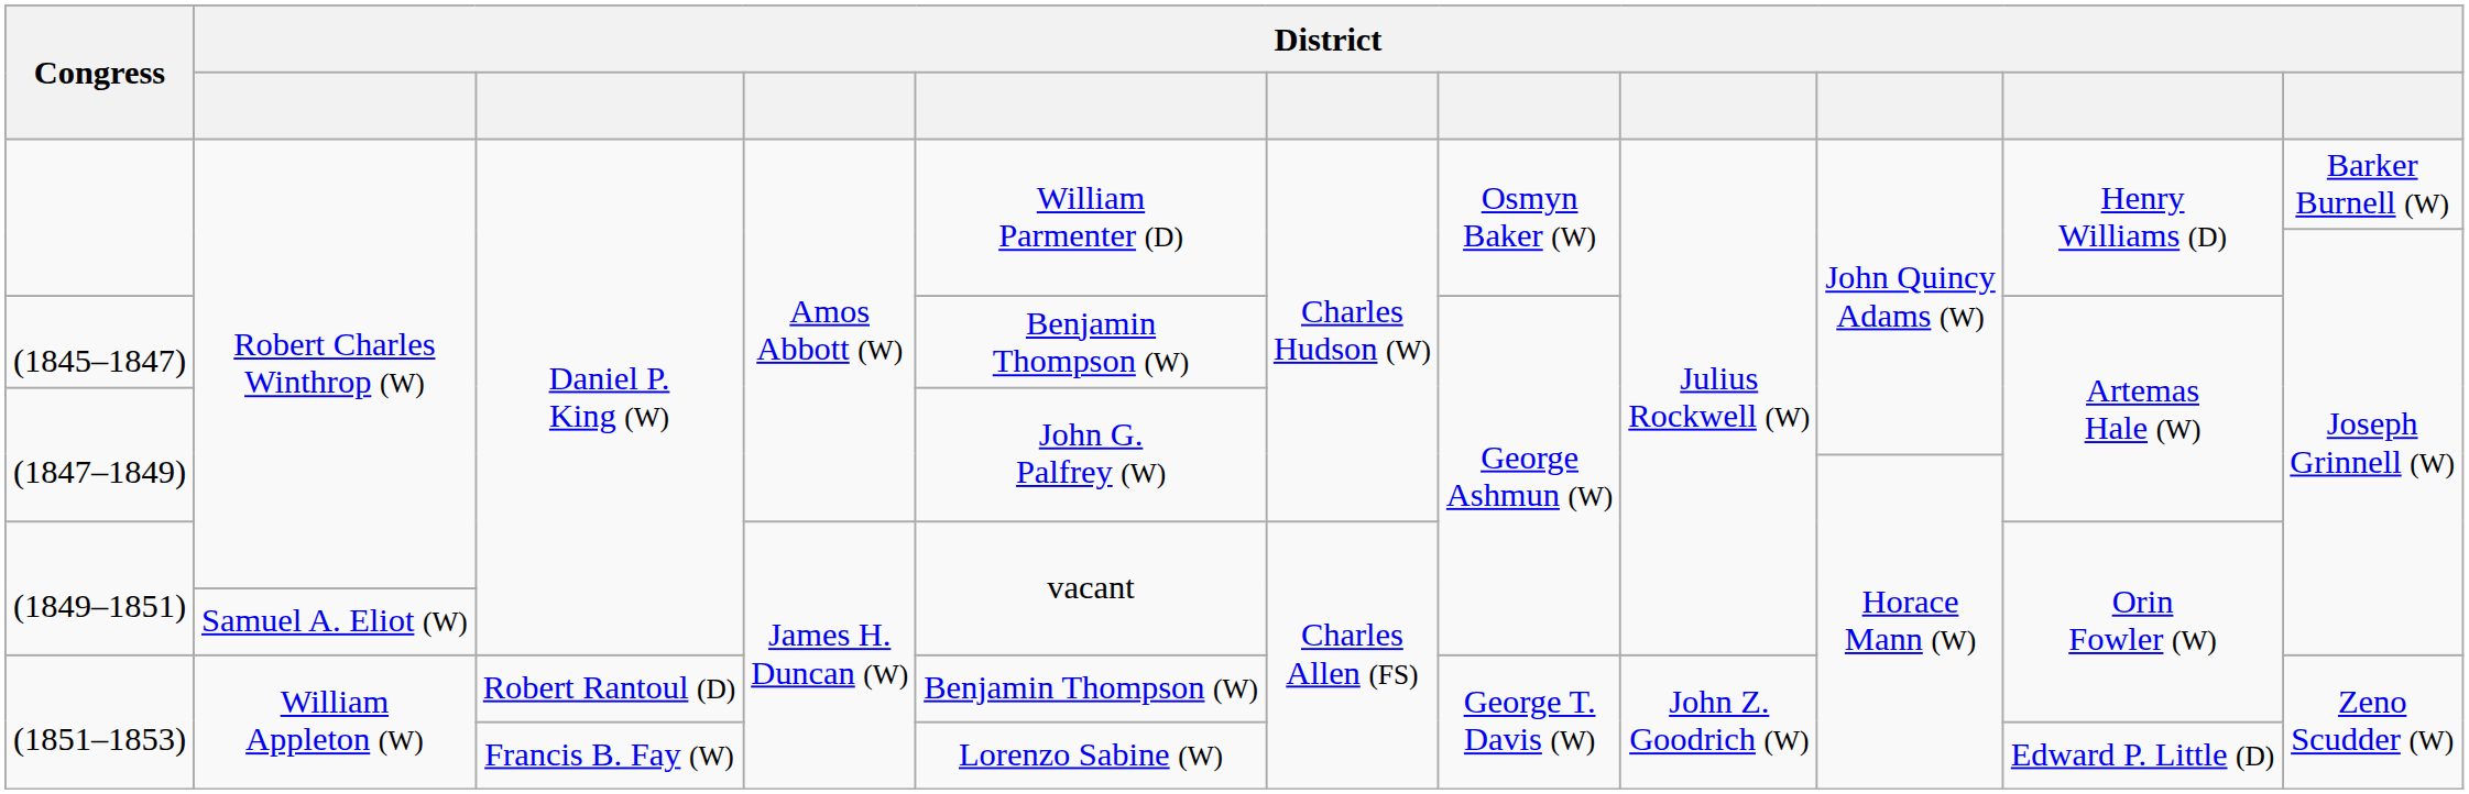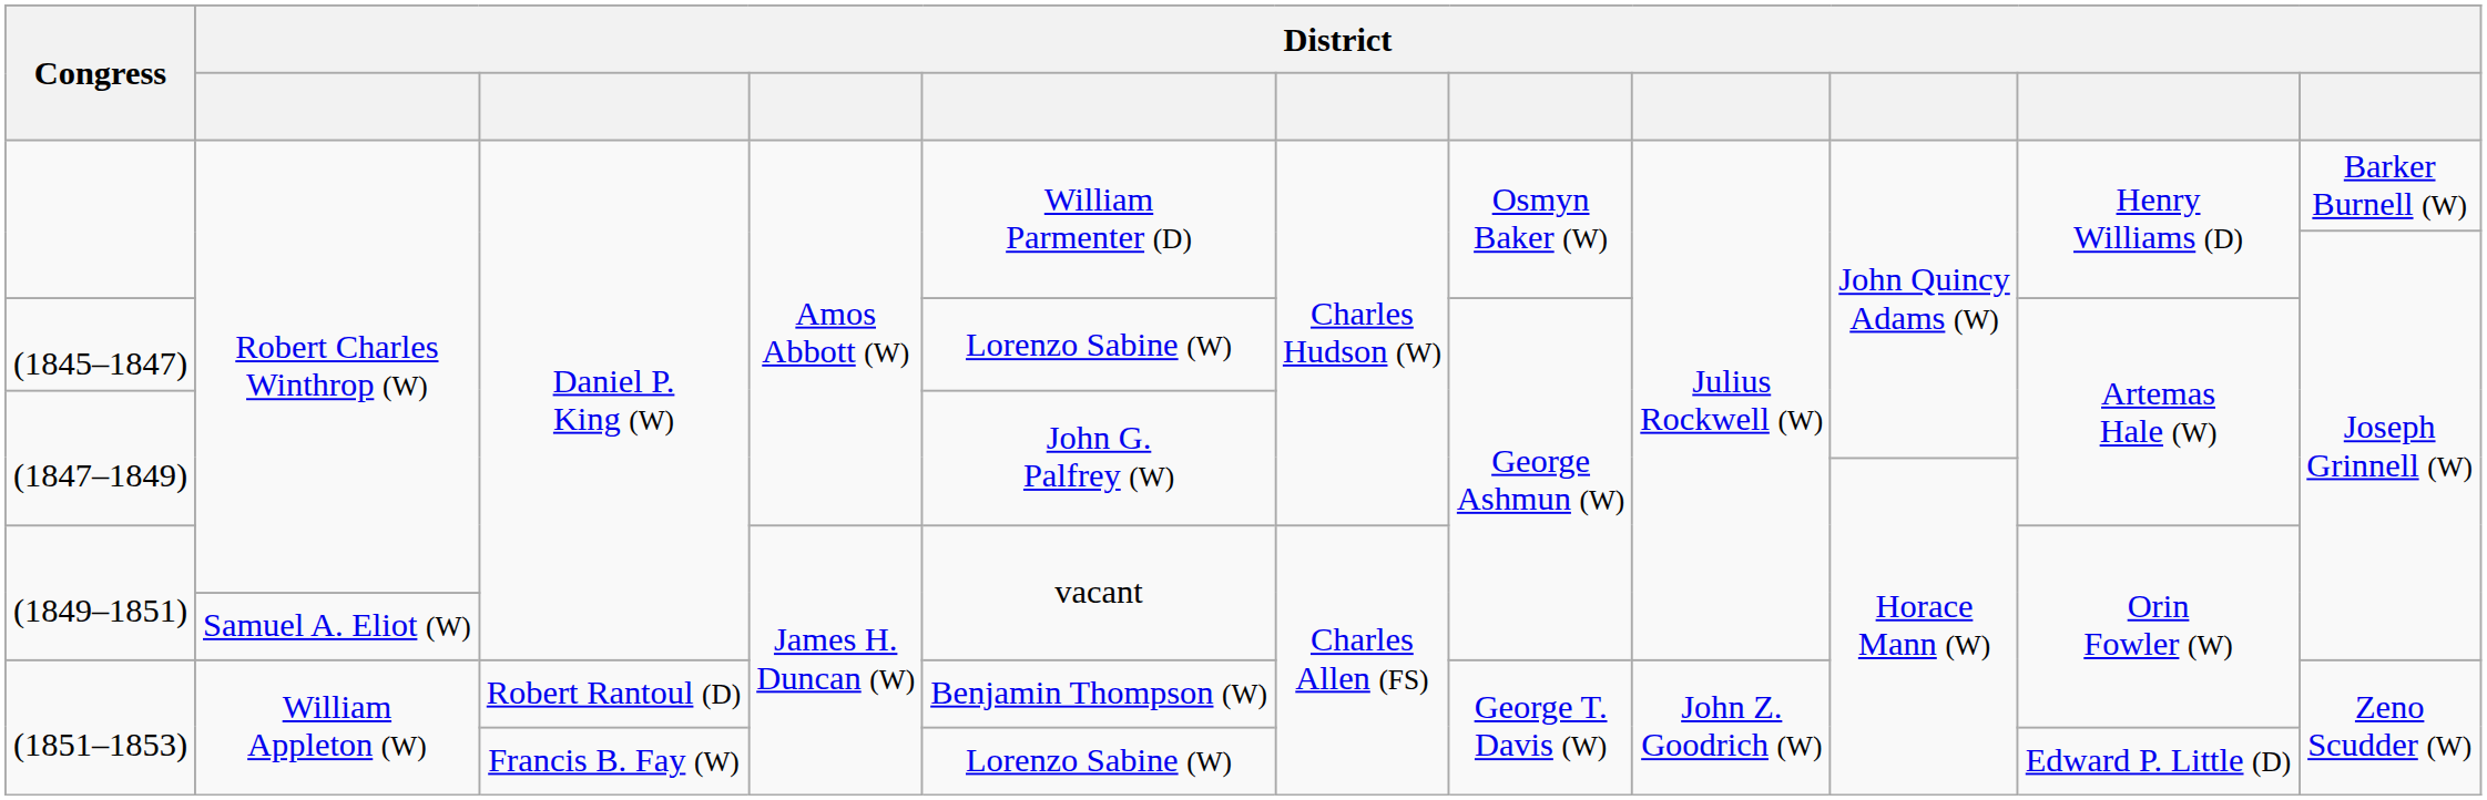(1845–1847) | column 5: Benjamin Thompson (W) -> Lorenzo Sabine (W)
